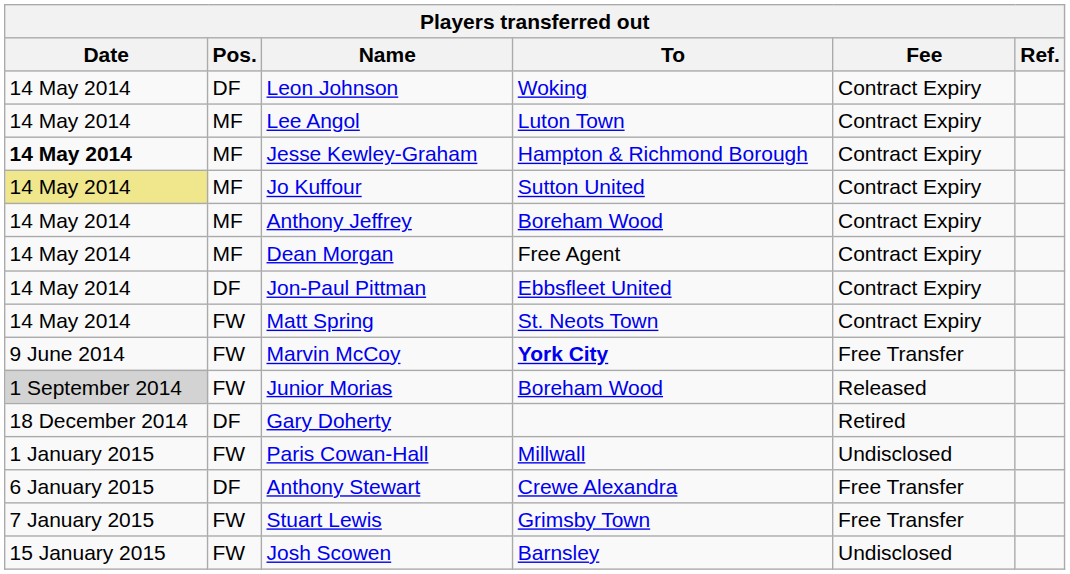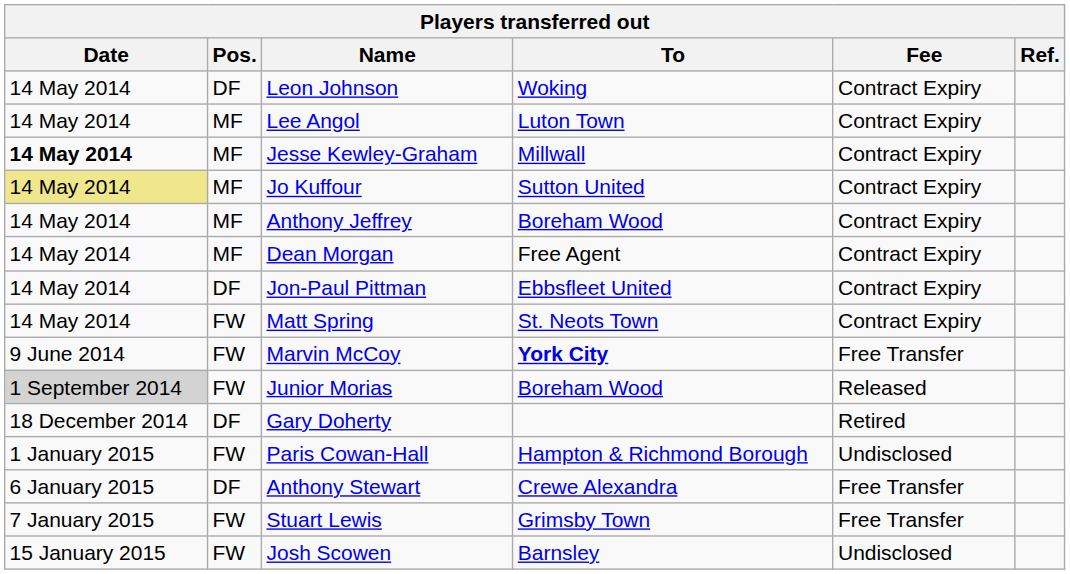Jesse Kewley-Graham | To: Hampton & Richmond Borough -> Millwall
Paris Cowan-Hall | To: Millwall -> Hampton & Richmond Borough
